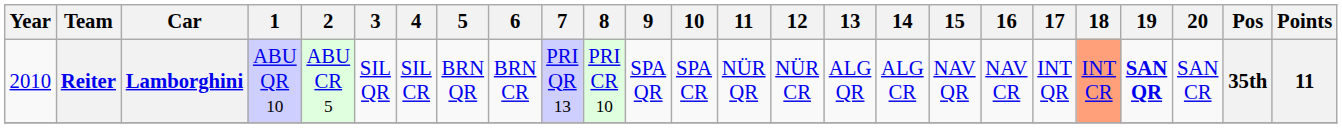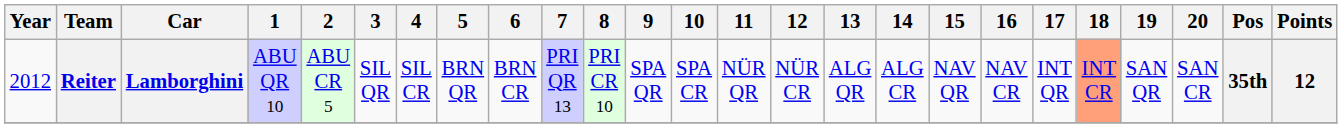Reiter | Year: 2010 -> 2012
Reiter | 19: bold -> normal
Reiter | Points: 11 -> 12
